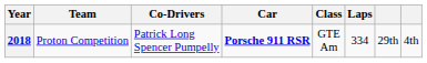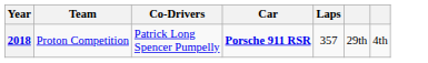- column: Class | GTE Am
2018 | Laps: 334 -> 357
